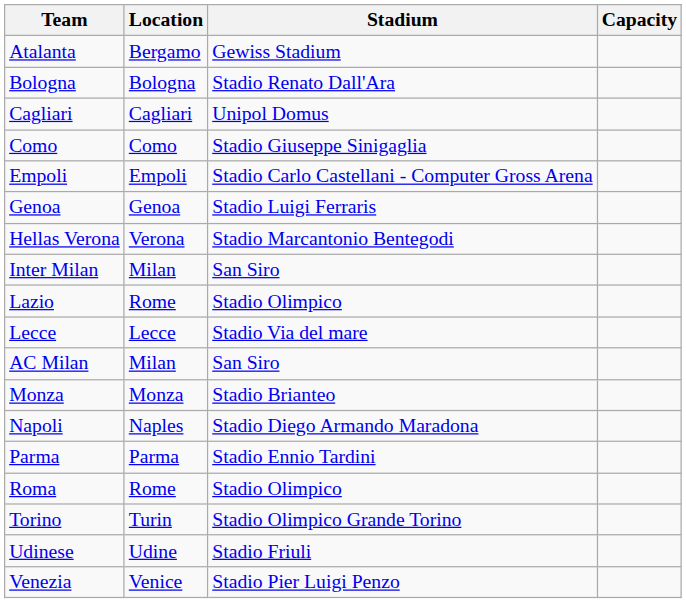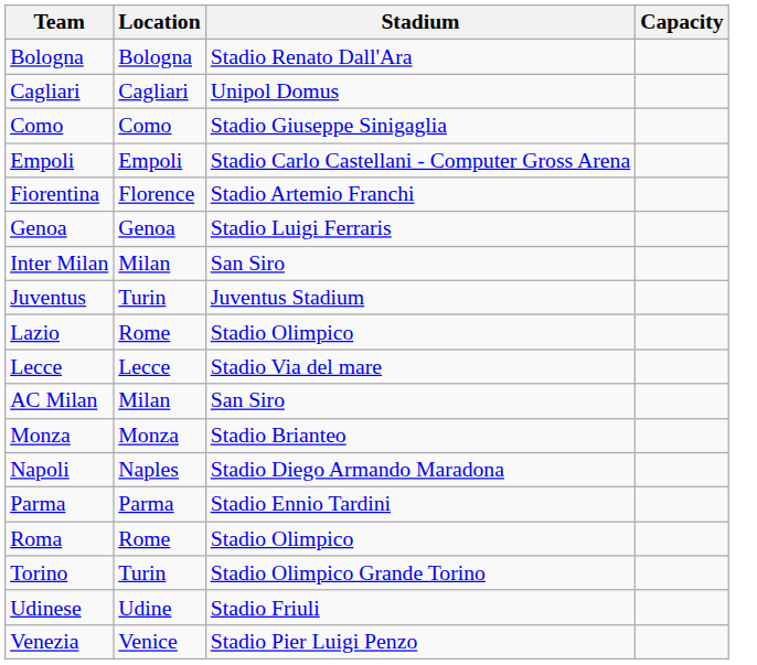- row: Atalanta | Bergamo | Gewiss Stadium
+ row: Fiorentina | Florence | Stadio Artemio Franchi
- row: Hellas Verona | Verona | Stadio Marcantonio Bentegodi
+ row: Juventus | Turin | Juventus Stadium
